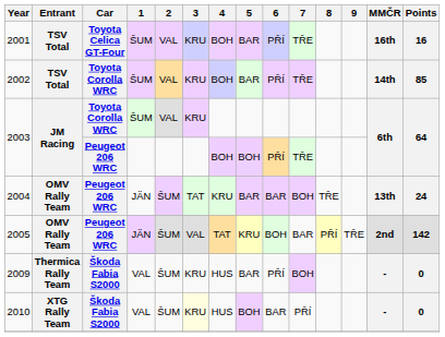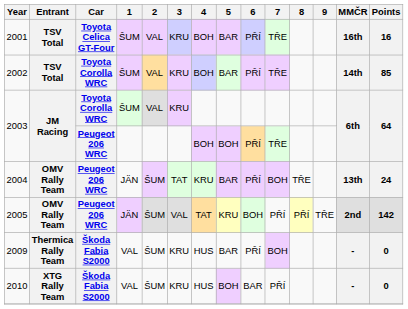2004 | 6: BAR -> PŘÍ
2005 | 7: BAR -> PŘÍ
2010 | 3: lightyellow background -> no background
